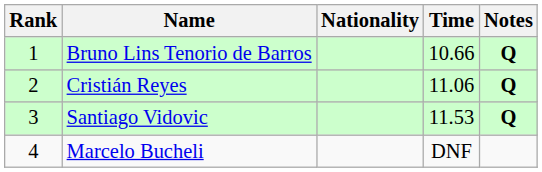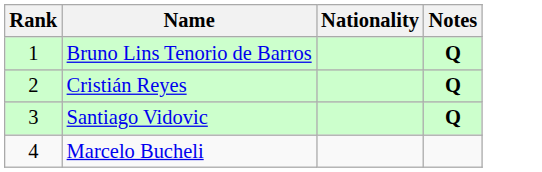- column: Time | 10.66 | 11.06 | 11.53 | DNF
